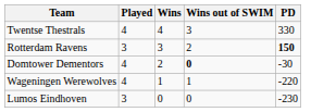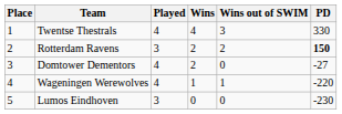+ column: Place | 1 | 2 | 3 | 4 | 5
Rotterdam Ravens | Wins: 3 -> 2
Domtower Dementors | Wins out of SWIM: bold -> normal
Domtower Dementors | PD: -30 -> -27
